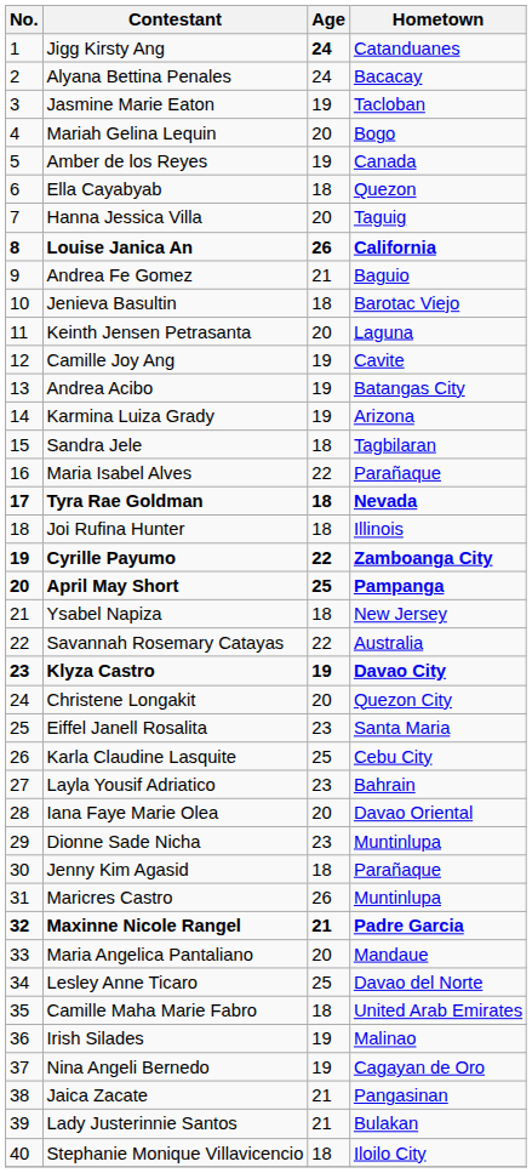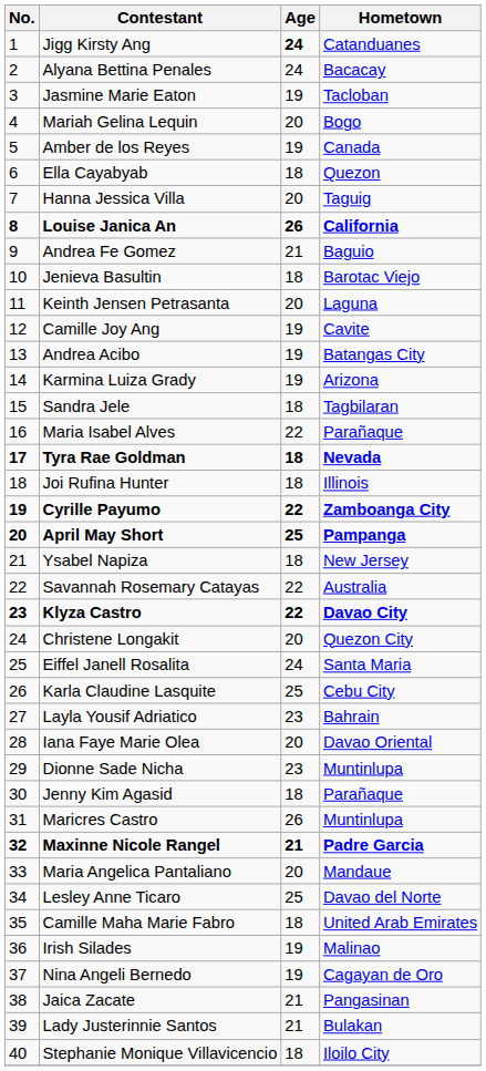Klyza Castro | Age: 19 -> 22
Eiffel Janell Rosalita | Age: 23 -> 24
